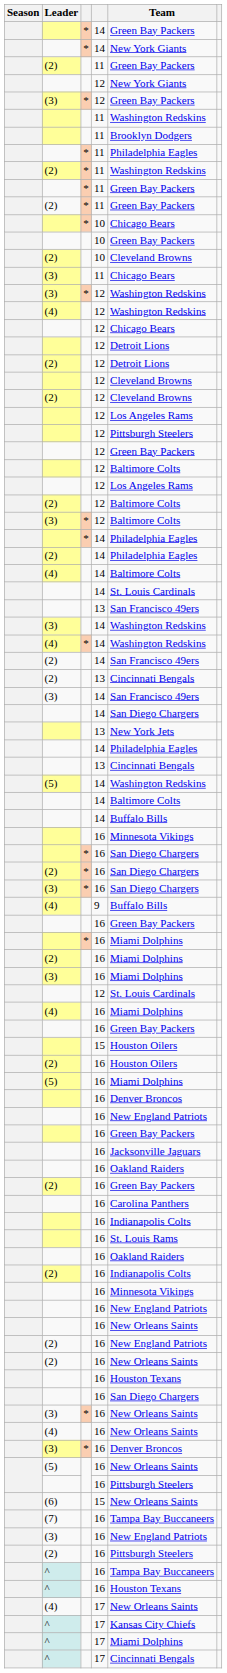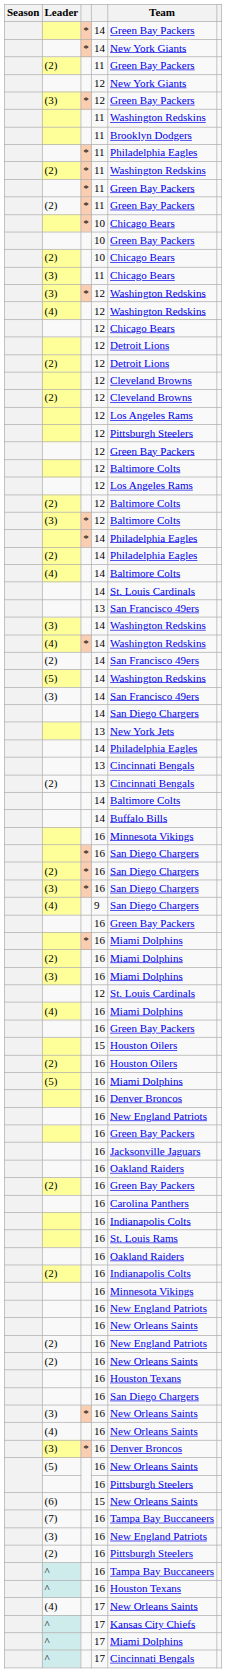(2) / 10 | Team: Cleveland Browns -> Chicago Bears
rows swapped: (5) / 14 <-> (2) / 13
9 | Team: Buffalo Bills -> San Diego Chargers
